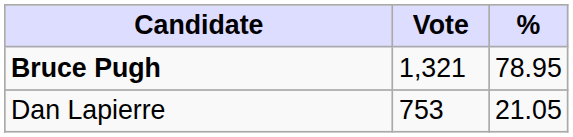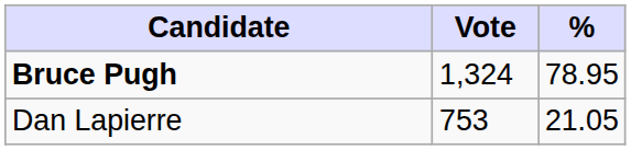Bruce Pugh | Vote: 1,321 -> 1,324
